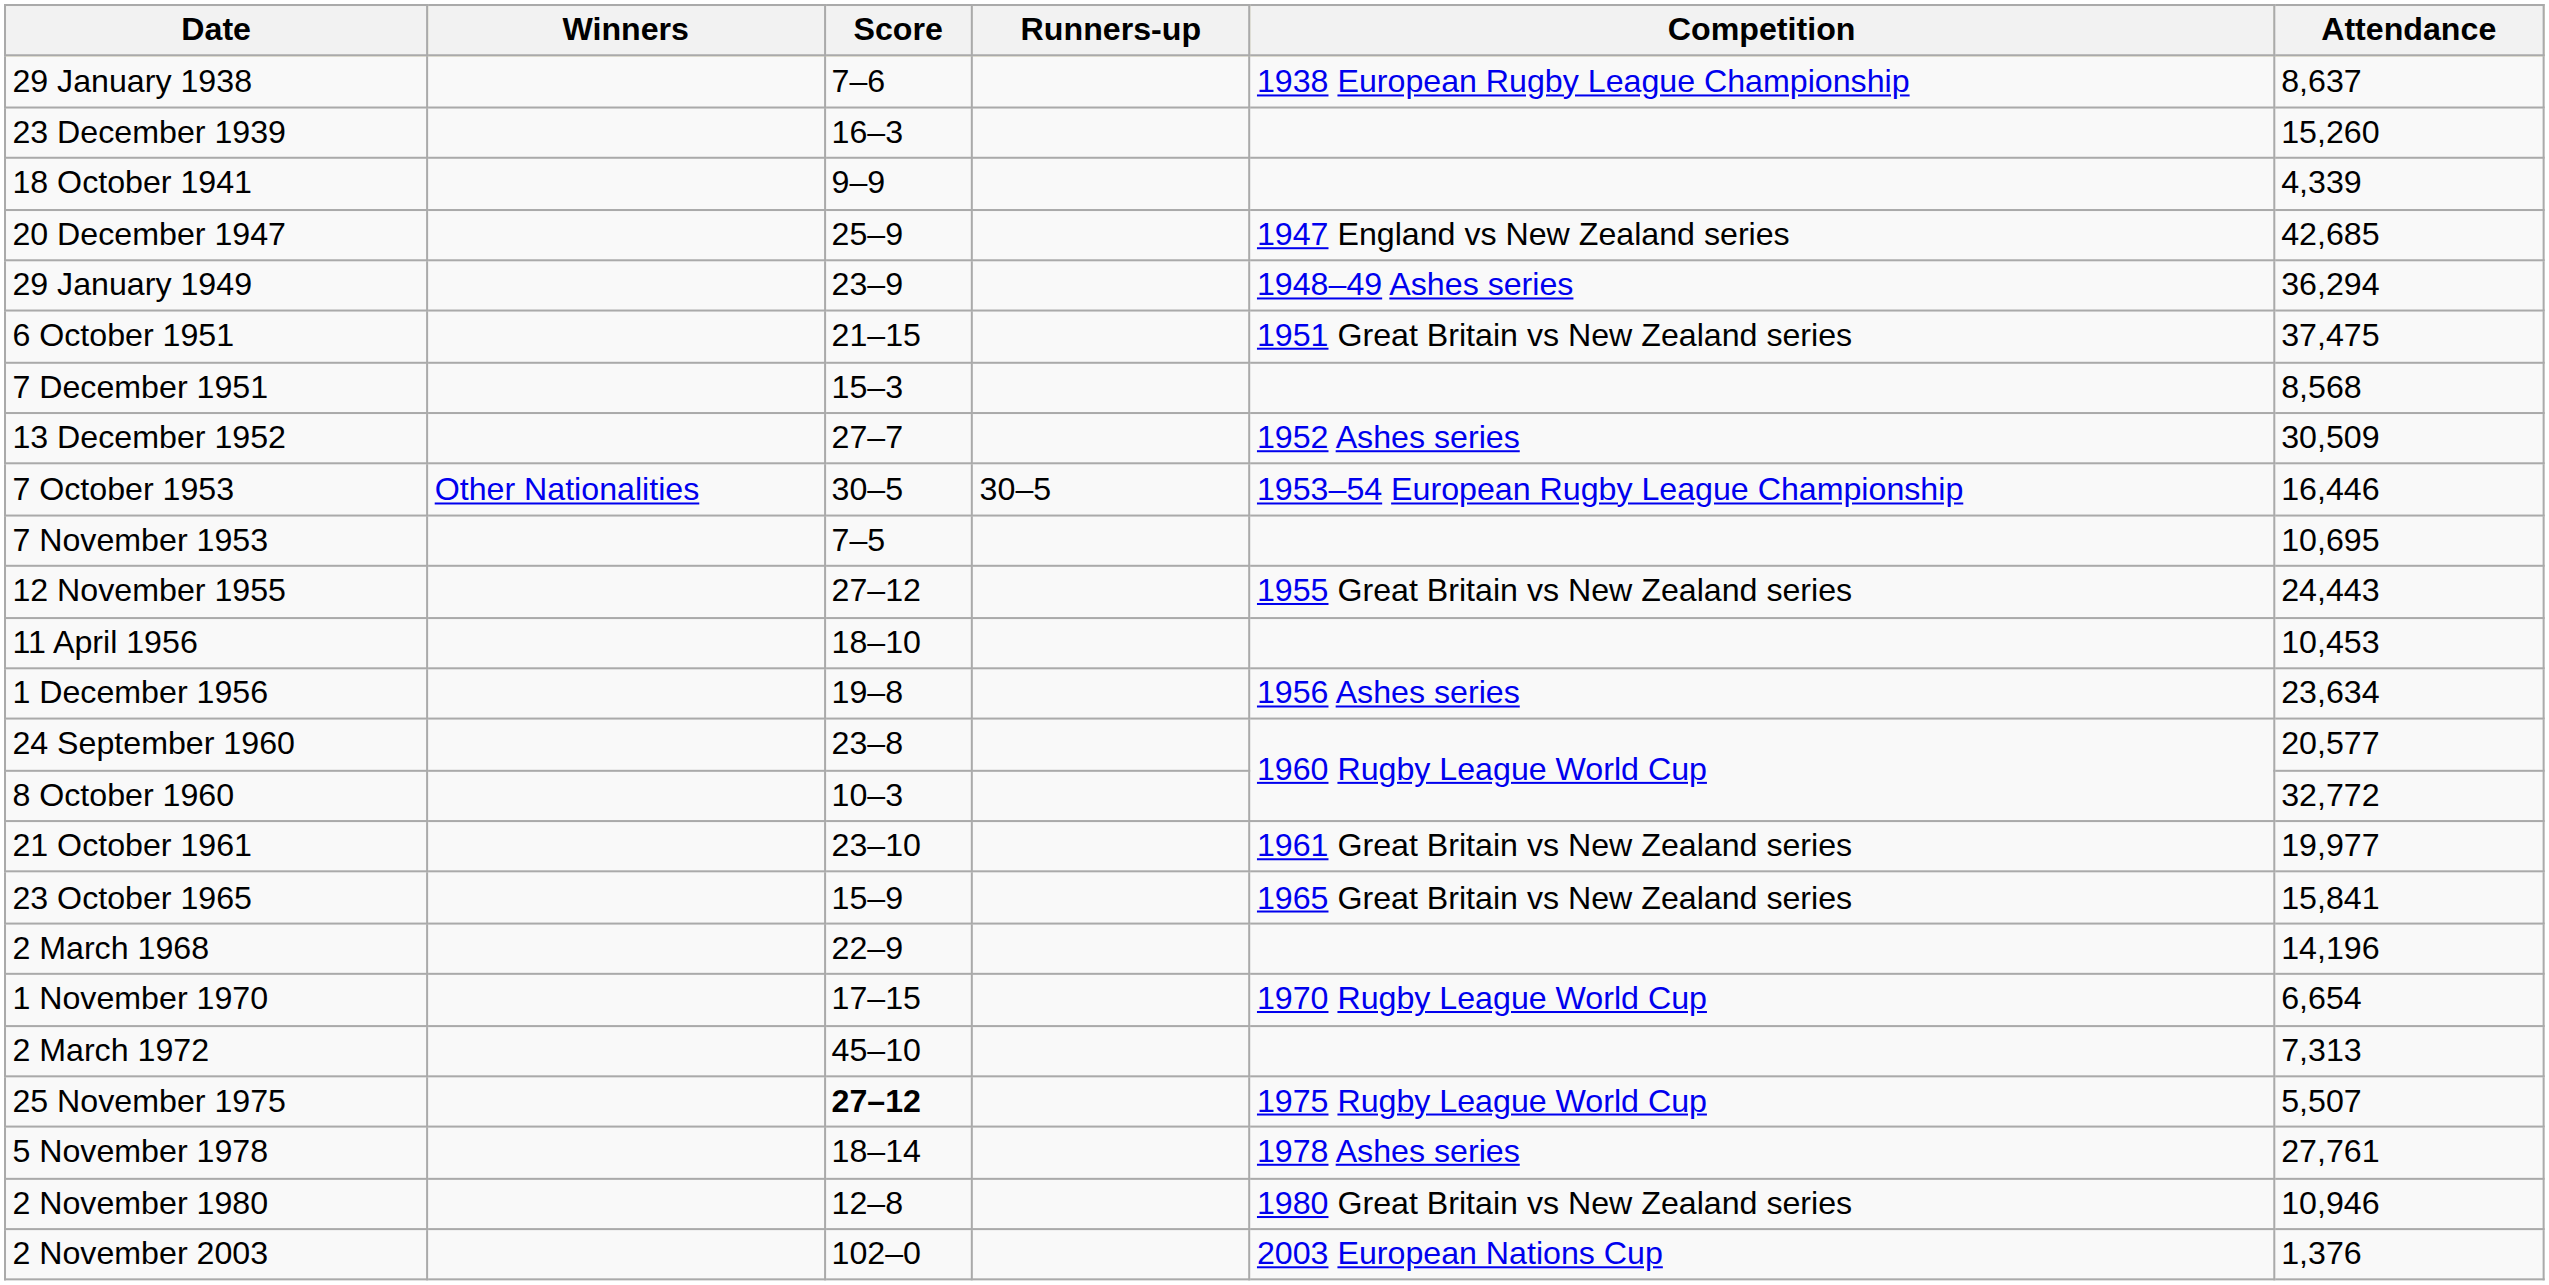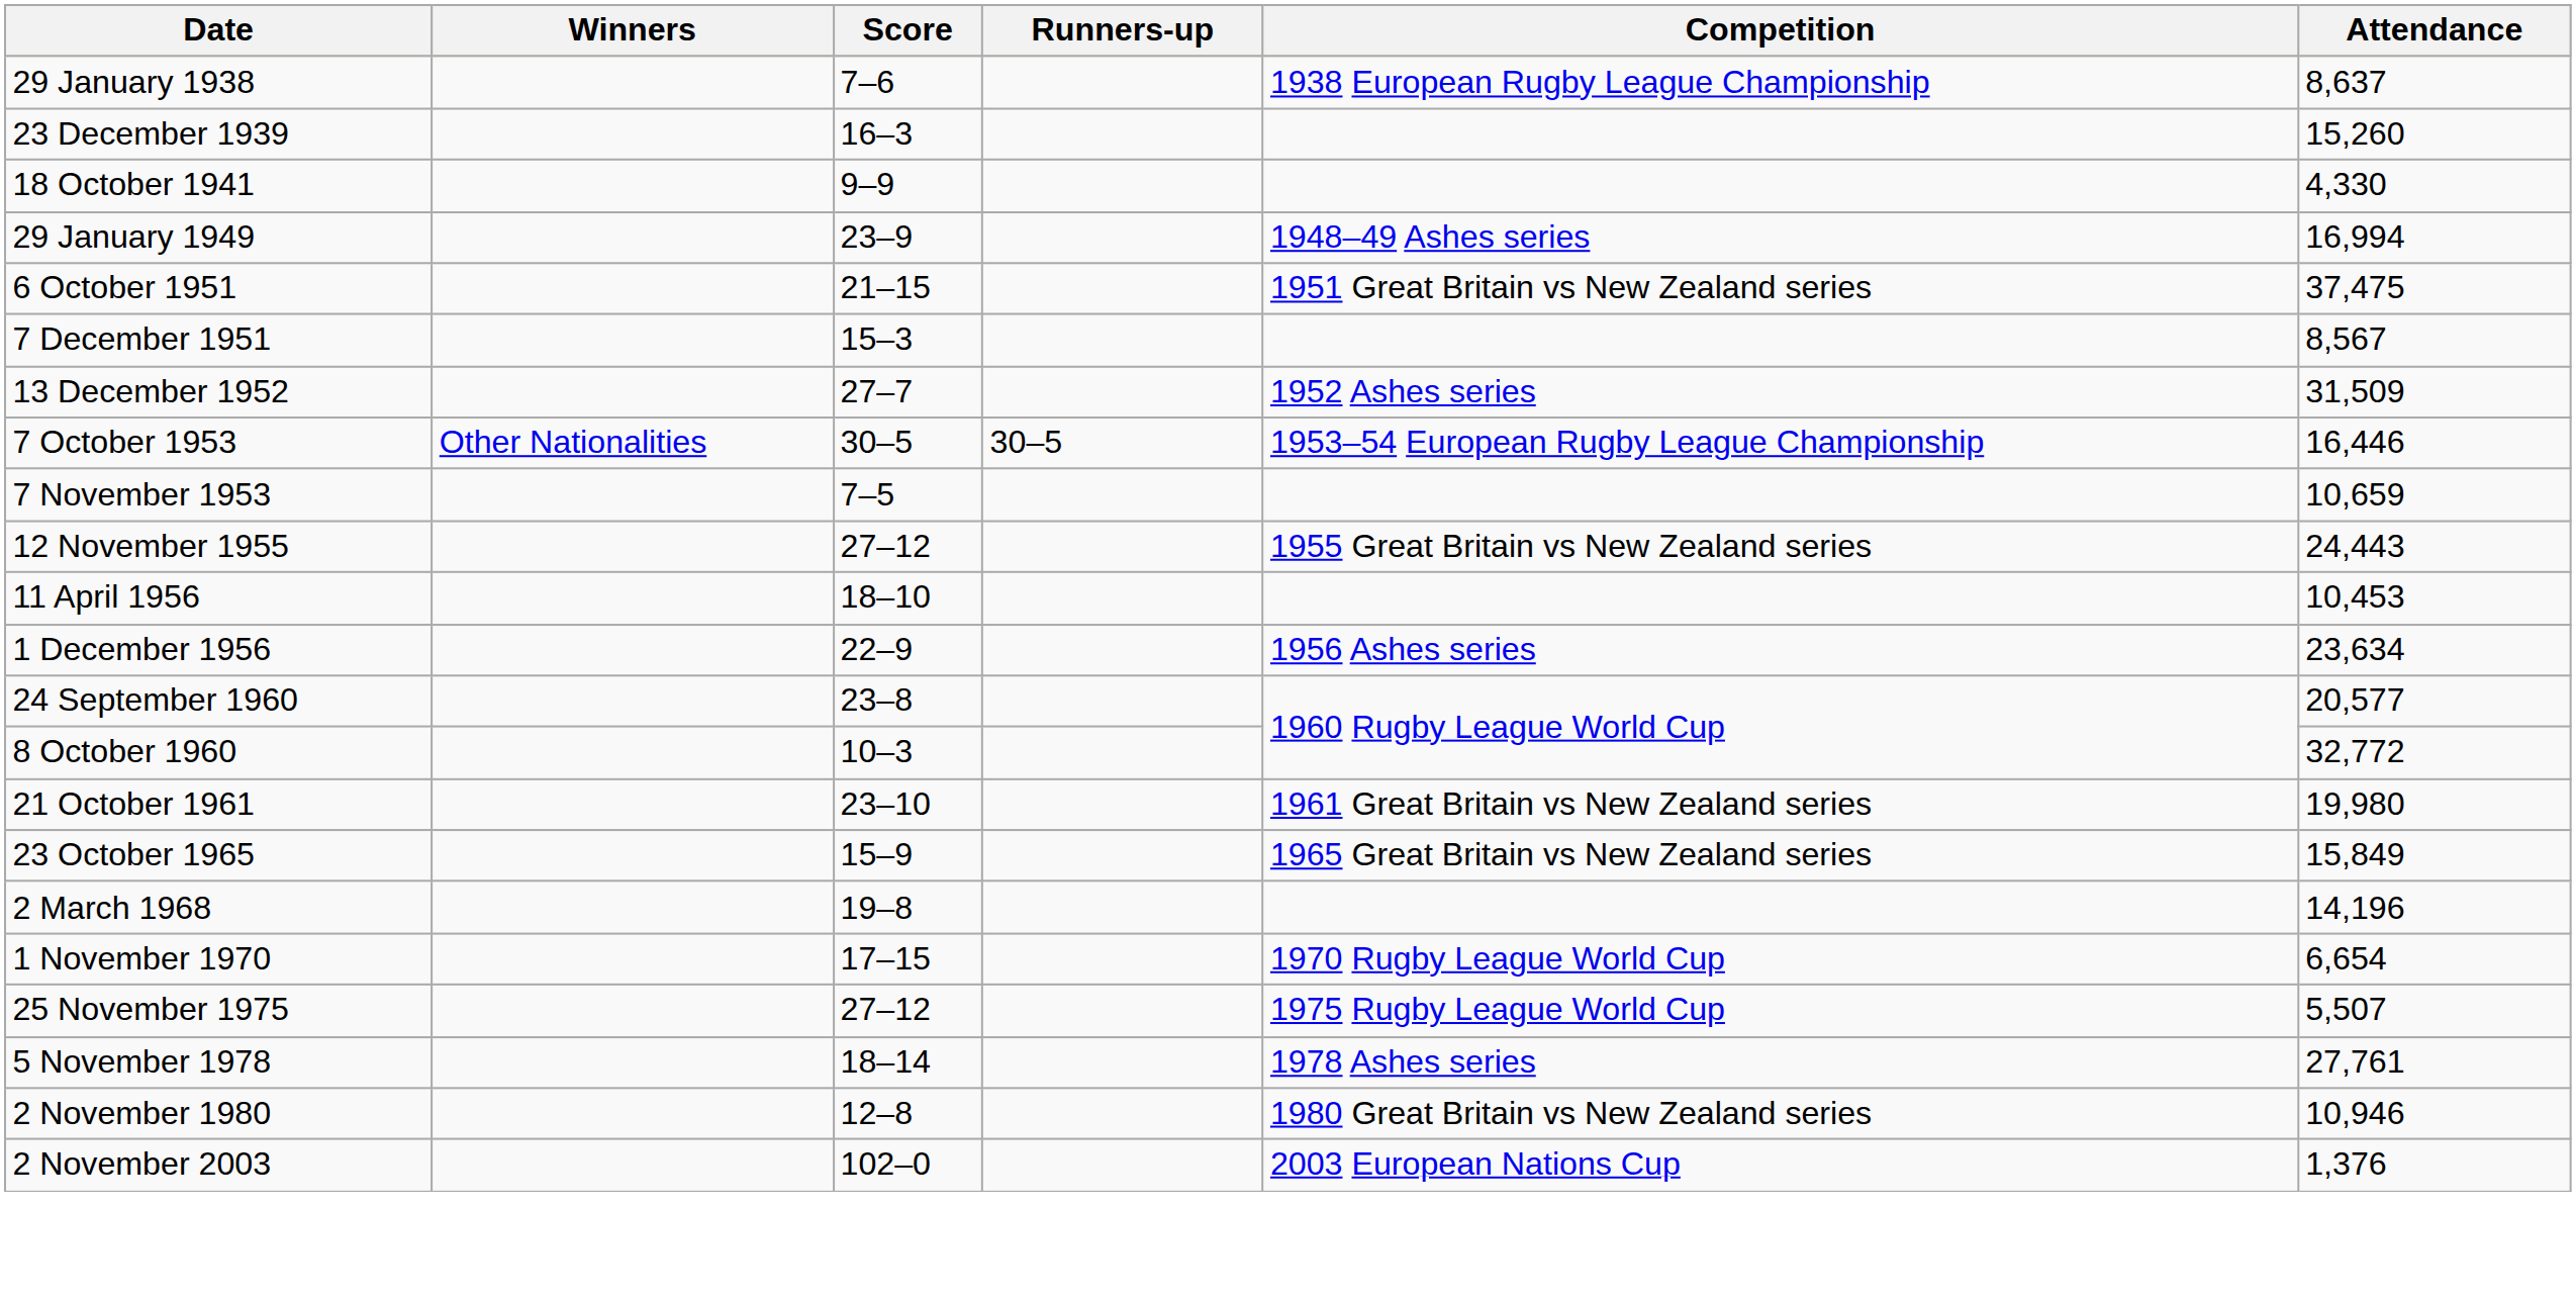18 October 1941 | Attendance: 4,339 -> 4,330
- row: 20 December 1947 | 25–9 | 1947 England vs New Zealand series | 42,685
29 January 1949 | Attendance: 36,294 -> 16,994
7 December 1951 | Attendance: 8,568 -> 8,567
13 December 1952 | Attendance: 30,509 -> 31,509
7 November 1953 | Attendance: 10,695 -> 10,659
1 December 1956 | Score: 19–8 -> 22–9
21 October 1961 | Attendance: 19,977 -> 19,980
23 October 1965 | Attendance: 15,841 -> 15,849
2 March 1968 | Score: 22–9 -> 19–8
- row: 2 March 1972 | 45–10 | 7,313
25 November 1975 | Score: bold -> normal
